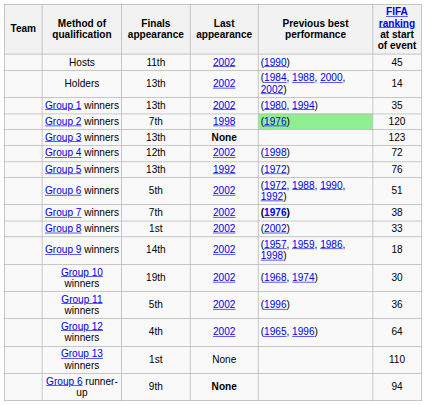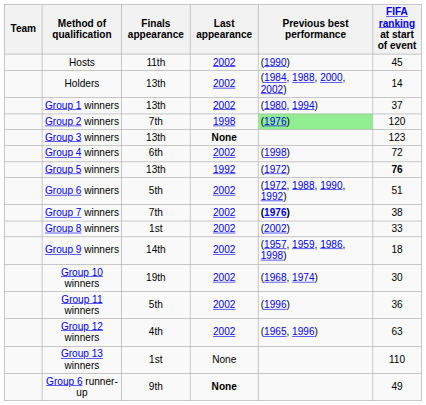Group 1 winners | FIFA ranking at start of event: 35 -> 37
Group 4 winners | Finals appearance: 12th -> 6th
Group 5 winners | FIFA ranking at start of event: normal -> bold
Group 12 winners | FIFA ranking at start of event: 64 -> 63
Group 6 runner-up | FIFA ranking at start of event: 94 -> 49
